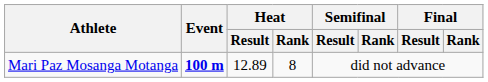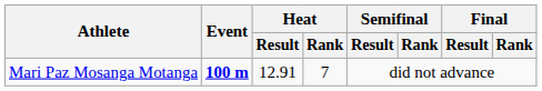Mari Paz Mosanga Motanga | Heat / Result: 12.89 -> 12.91
Mari Paz Mosanga Motanga | Heat / Rank: 8 -> 7
